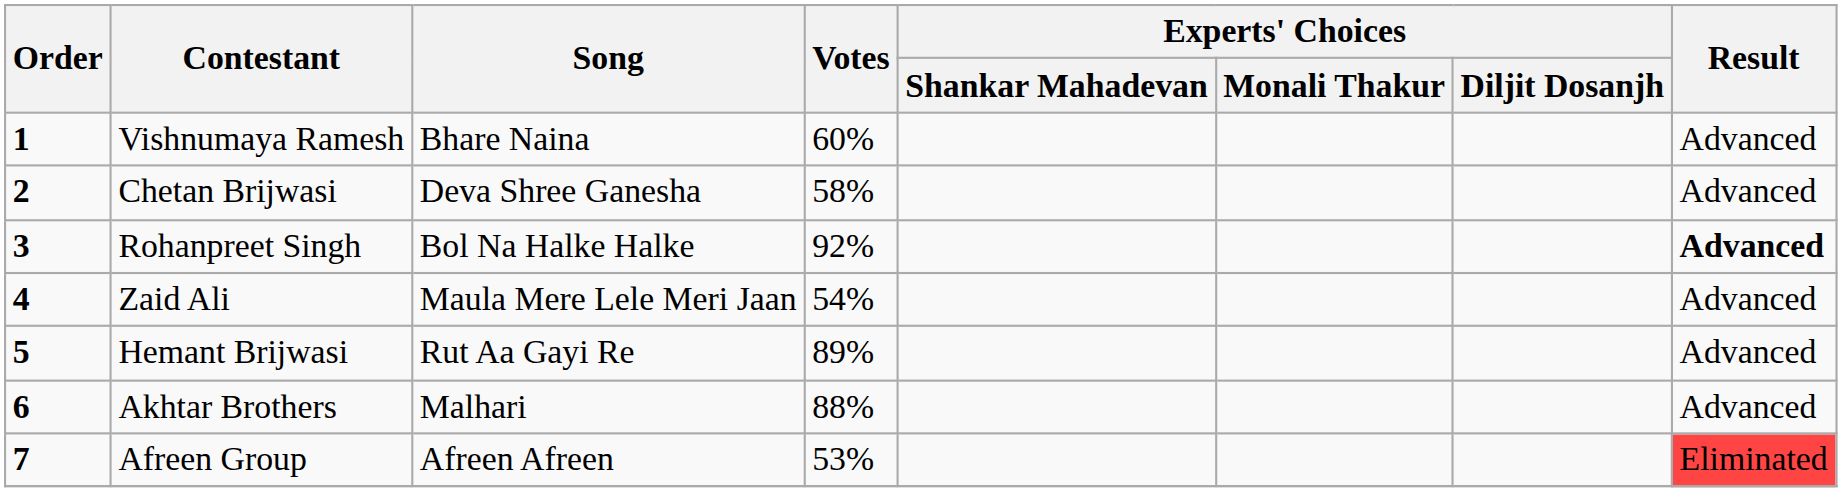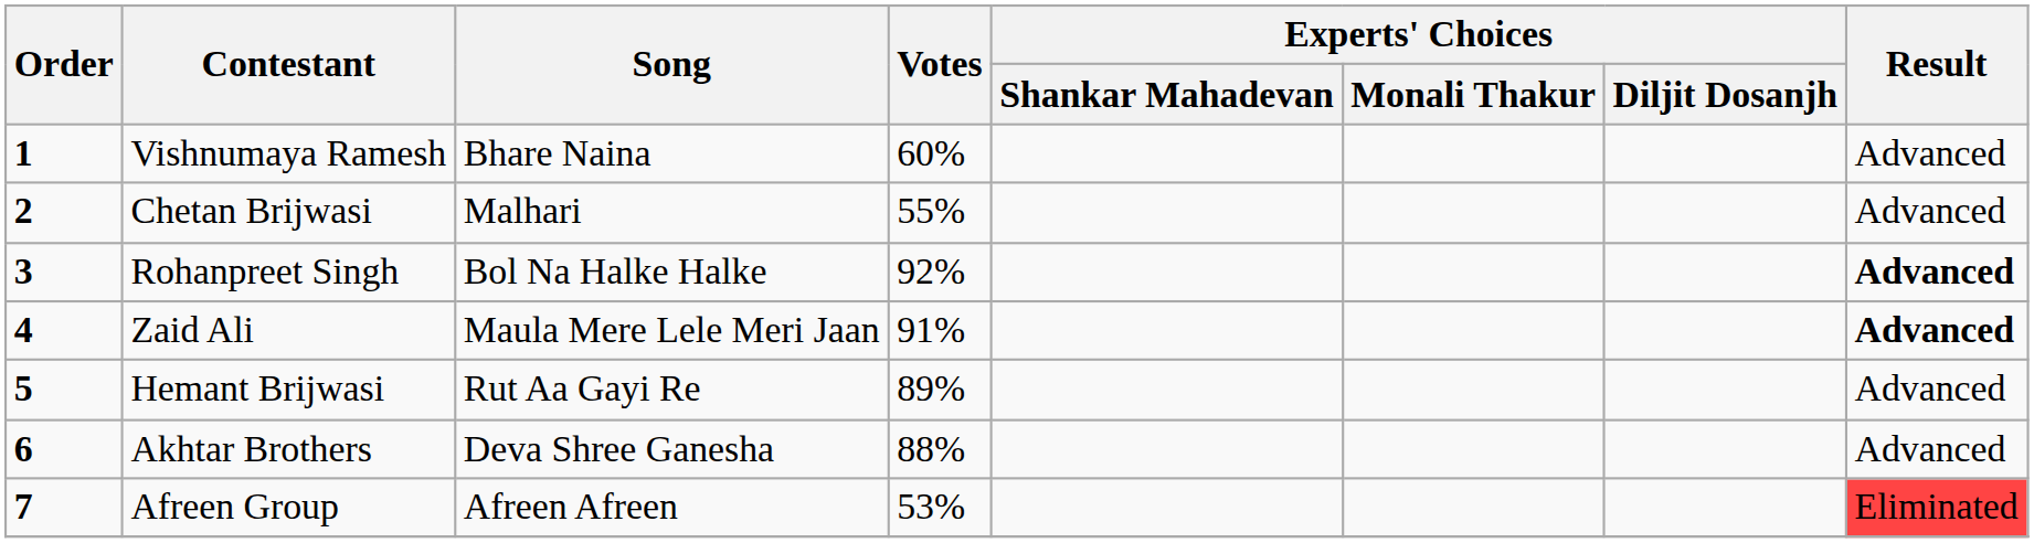Chetan Brijwasi | Song: Deva Shree Ganesha -> Malhari
Chetan Brijwasi | Votes: 58% -> 55%
Zaid Ali | Votes: 54% -> 91%
Zaid Ali | Result: normal -> bold
Akhtar Brothers | Song: Malhari -> Deva Shree Ganesha
